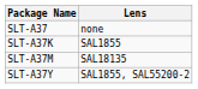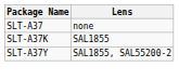- row: SLT-A37M | SAL18135
